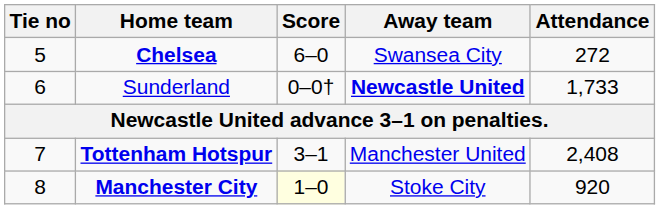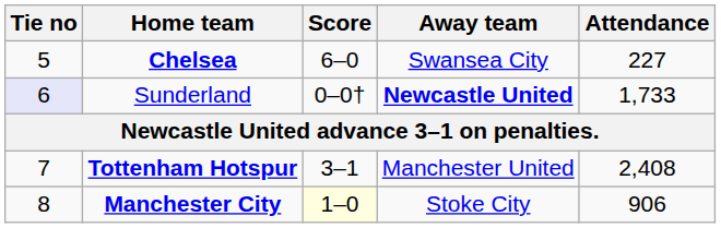Chelsea | Attendance: 272 -> 227
Sunderland | Tie no: no background -> lavender background
Manchester City | Attendance: 920 -> 906
